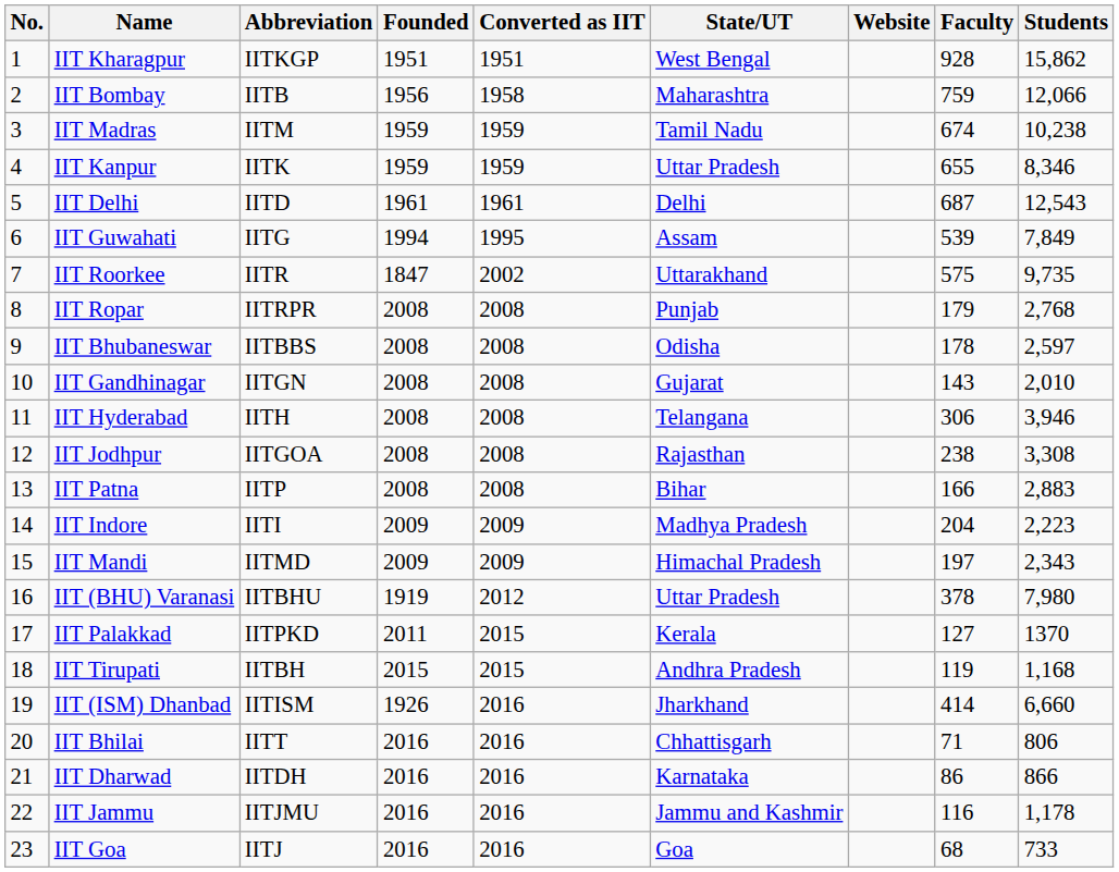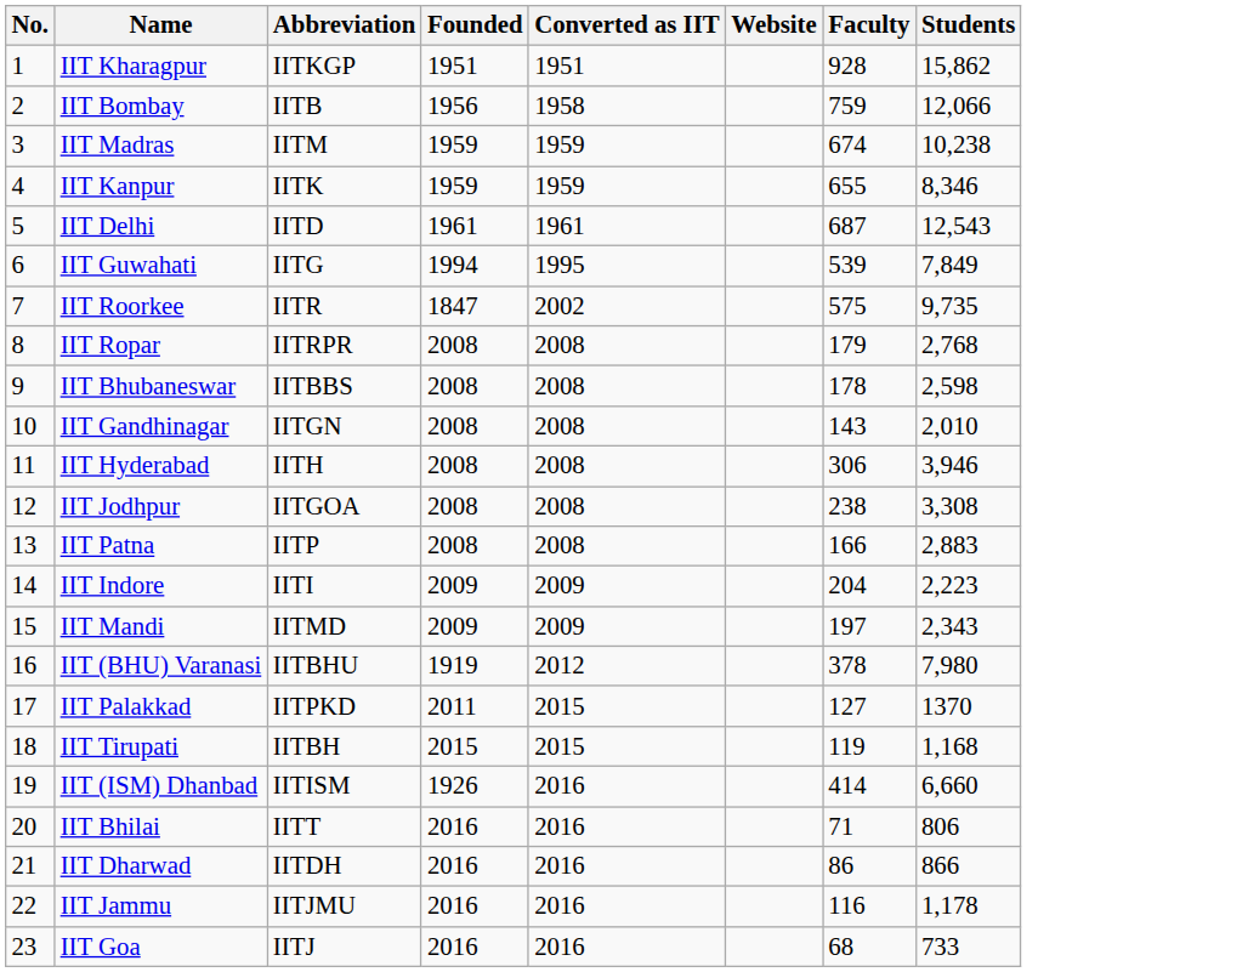- column: State/UT | West Bengal | Maharashtra | Tamil Nadu | Uttar Pradesh | Delhi | Assam | Uttarakhand | Punjab | Odisha | Gujarat | Telangana | Rajasthan | Bihar | Madhya Pradesh | Himachal Pradesh | Uttar Pradesh | Kerala | Andhra Pradesh | Jharkhand | Chhattisgarh | Karnataka | Jammu and Kashmir | Goa
IIT Bhubaneswar | Students: 2,597 -> 2,598
